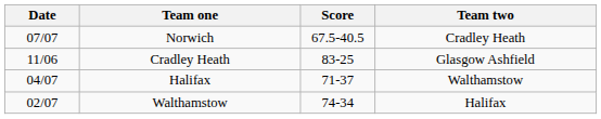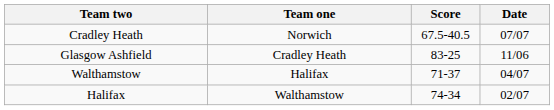columns swapped: Date <-> Team two
